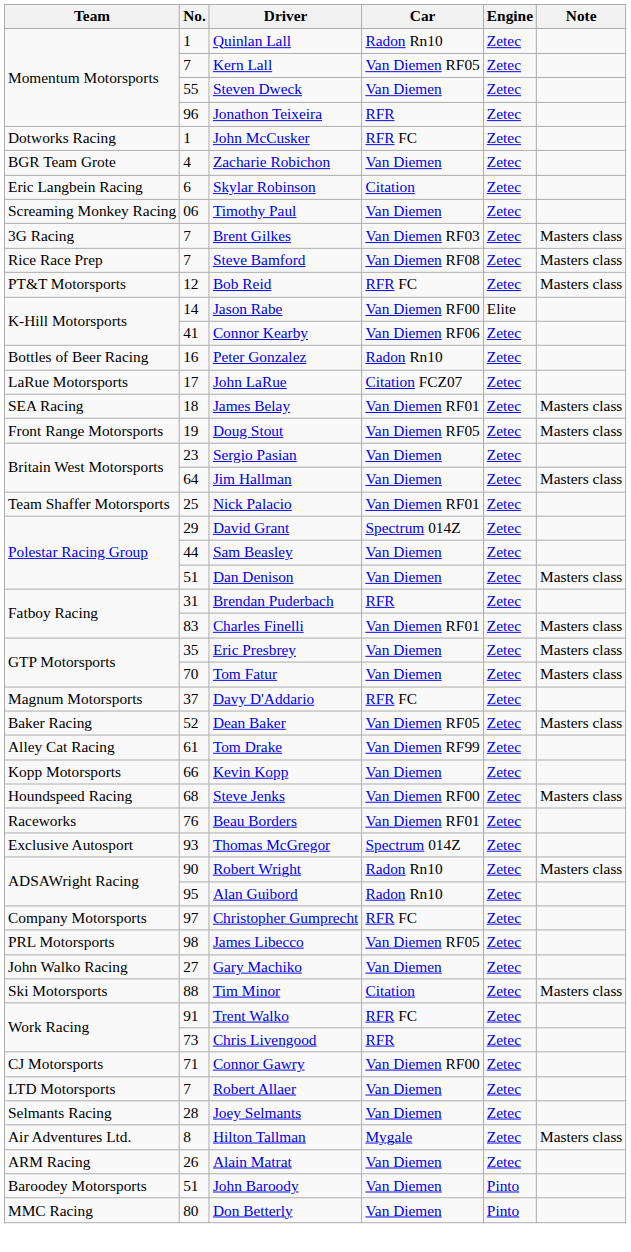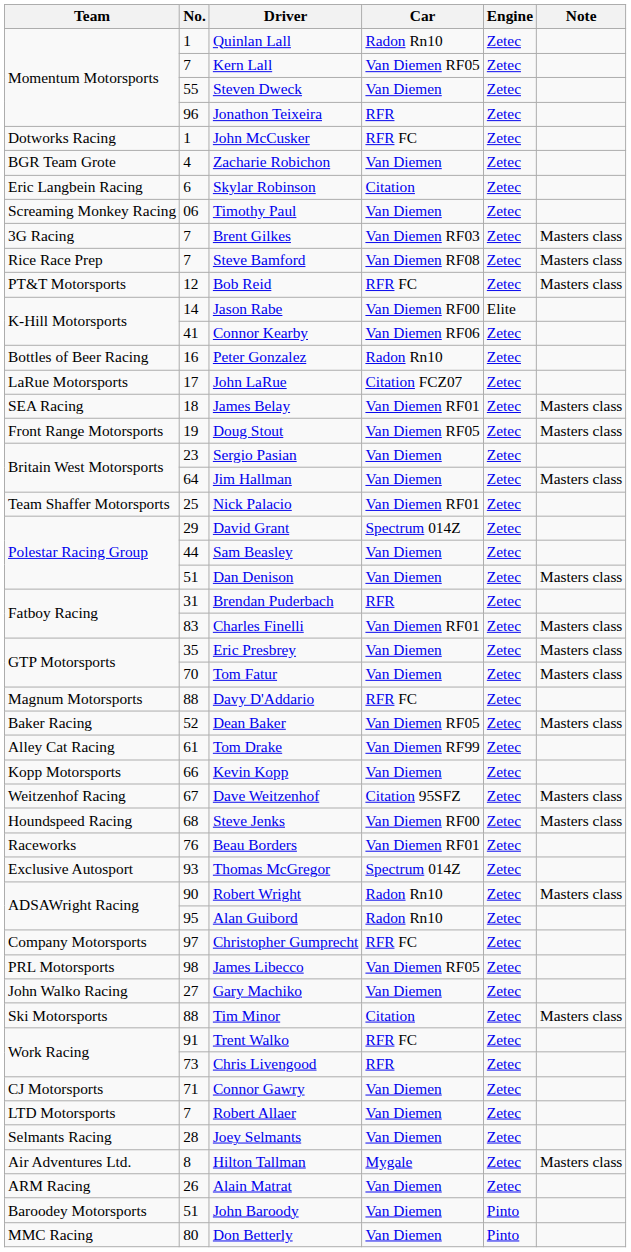Davy D'Addario | No.: 37 -> 88
+ row: Weitzenhof Racing | 67 | Dave Weitzenhof | Citation 95SFZ | Zetec | Masters class
Connor Gawry | Car: Van Diemen RF00 -> Van Diemen
